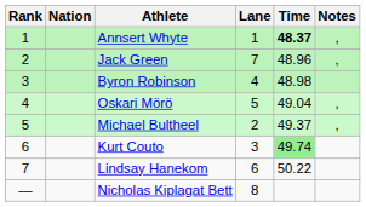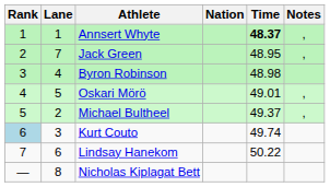columns swapped: Lane <-> Nation
Jack Green | Time: 48.96 -> 48.95
Oskari Mörö | Time: 49.04 -> 49.01
Kurt Couto | Rank: no background -> lightblue background
Kurt Couto | Time: lightgreen background -> no background
